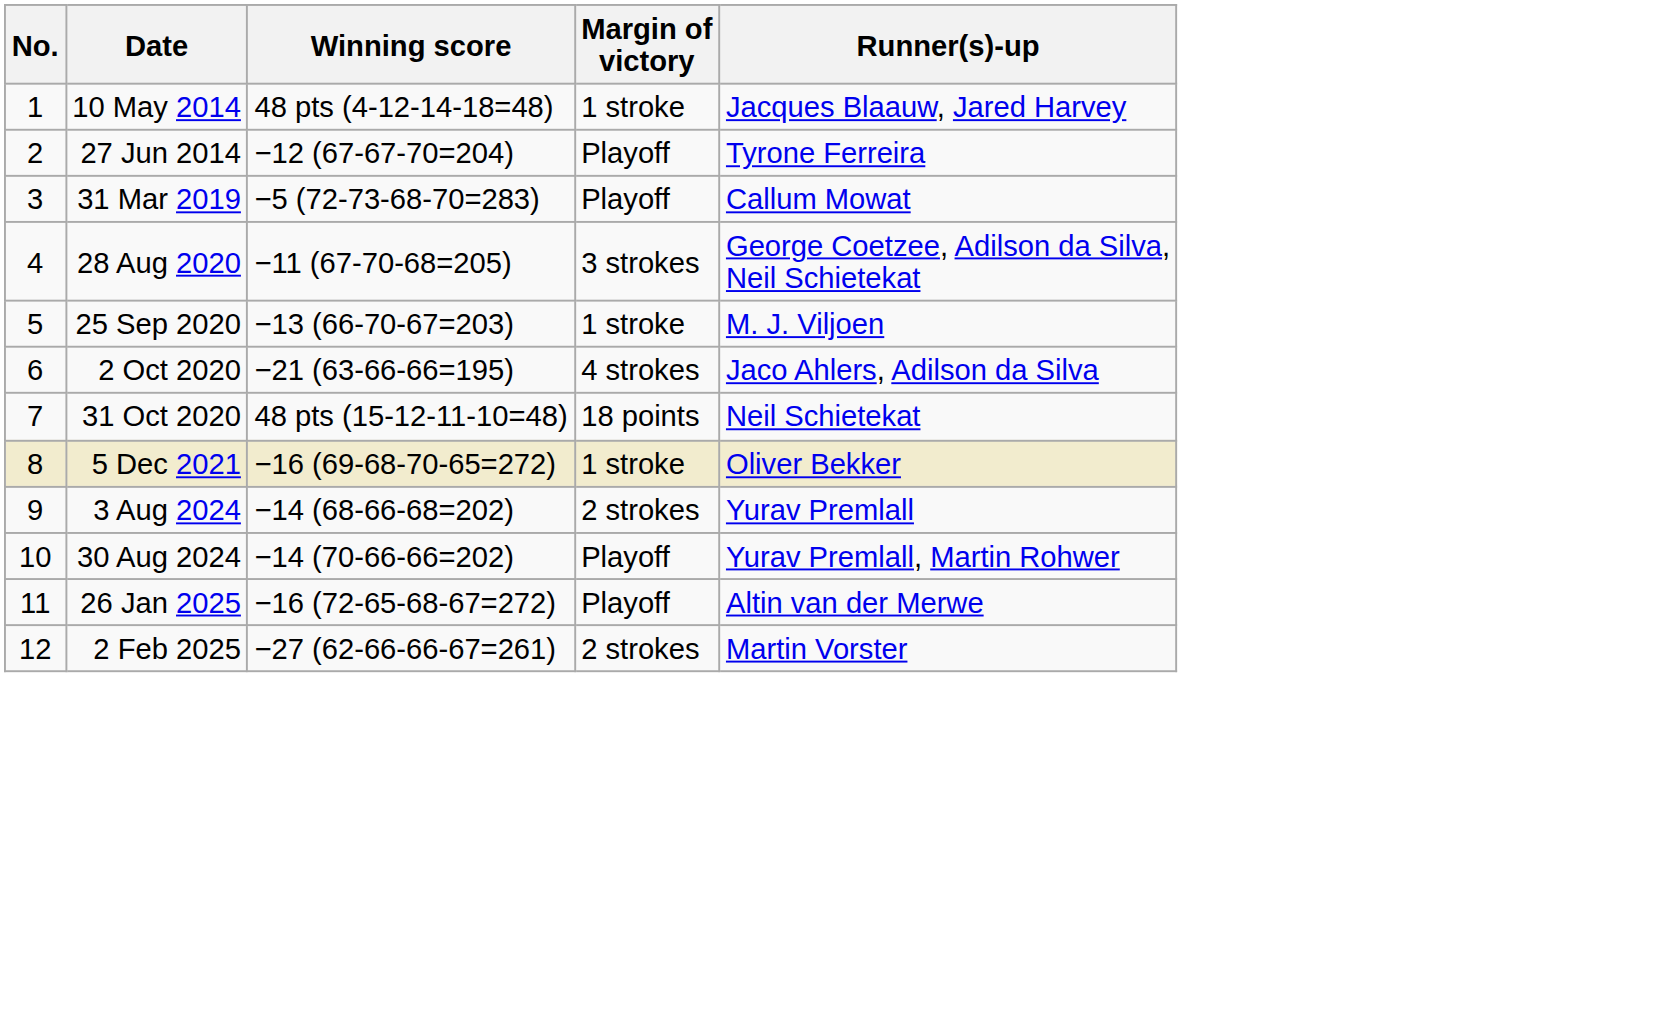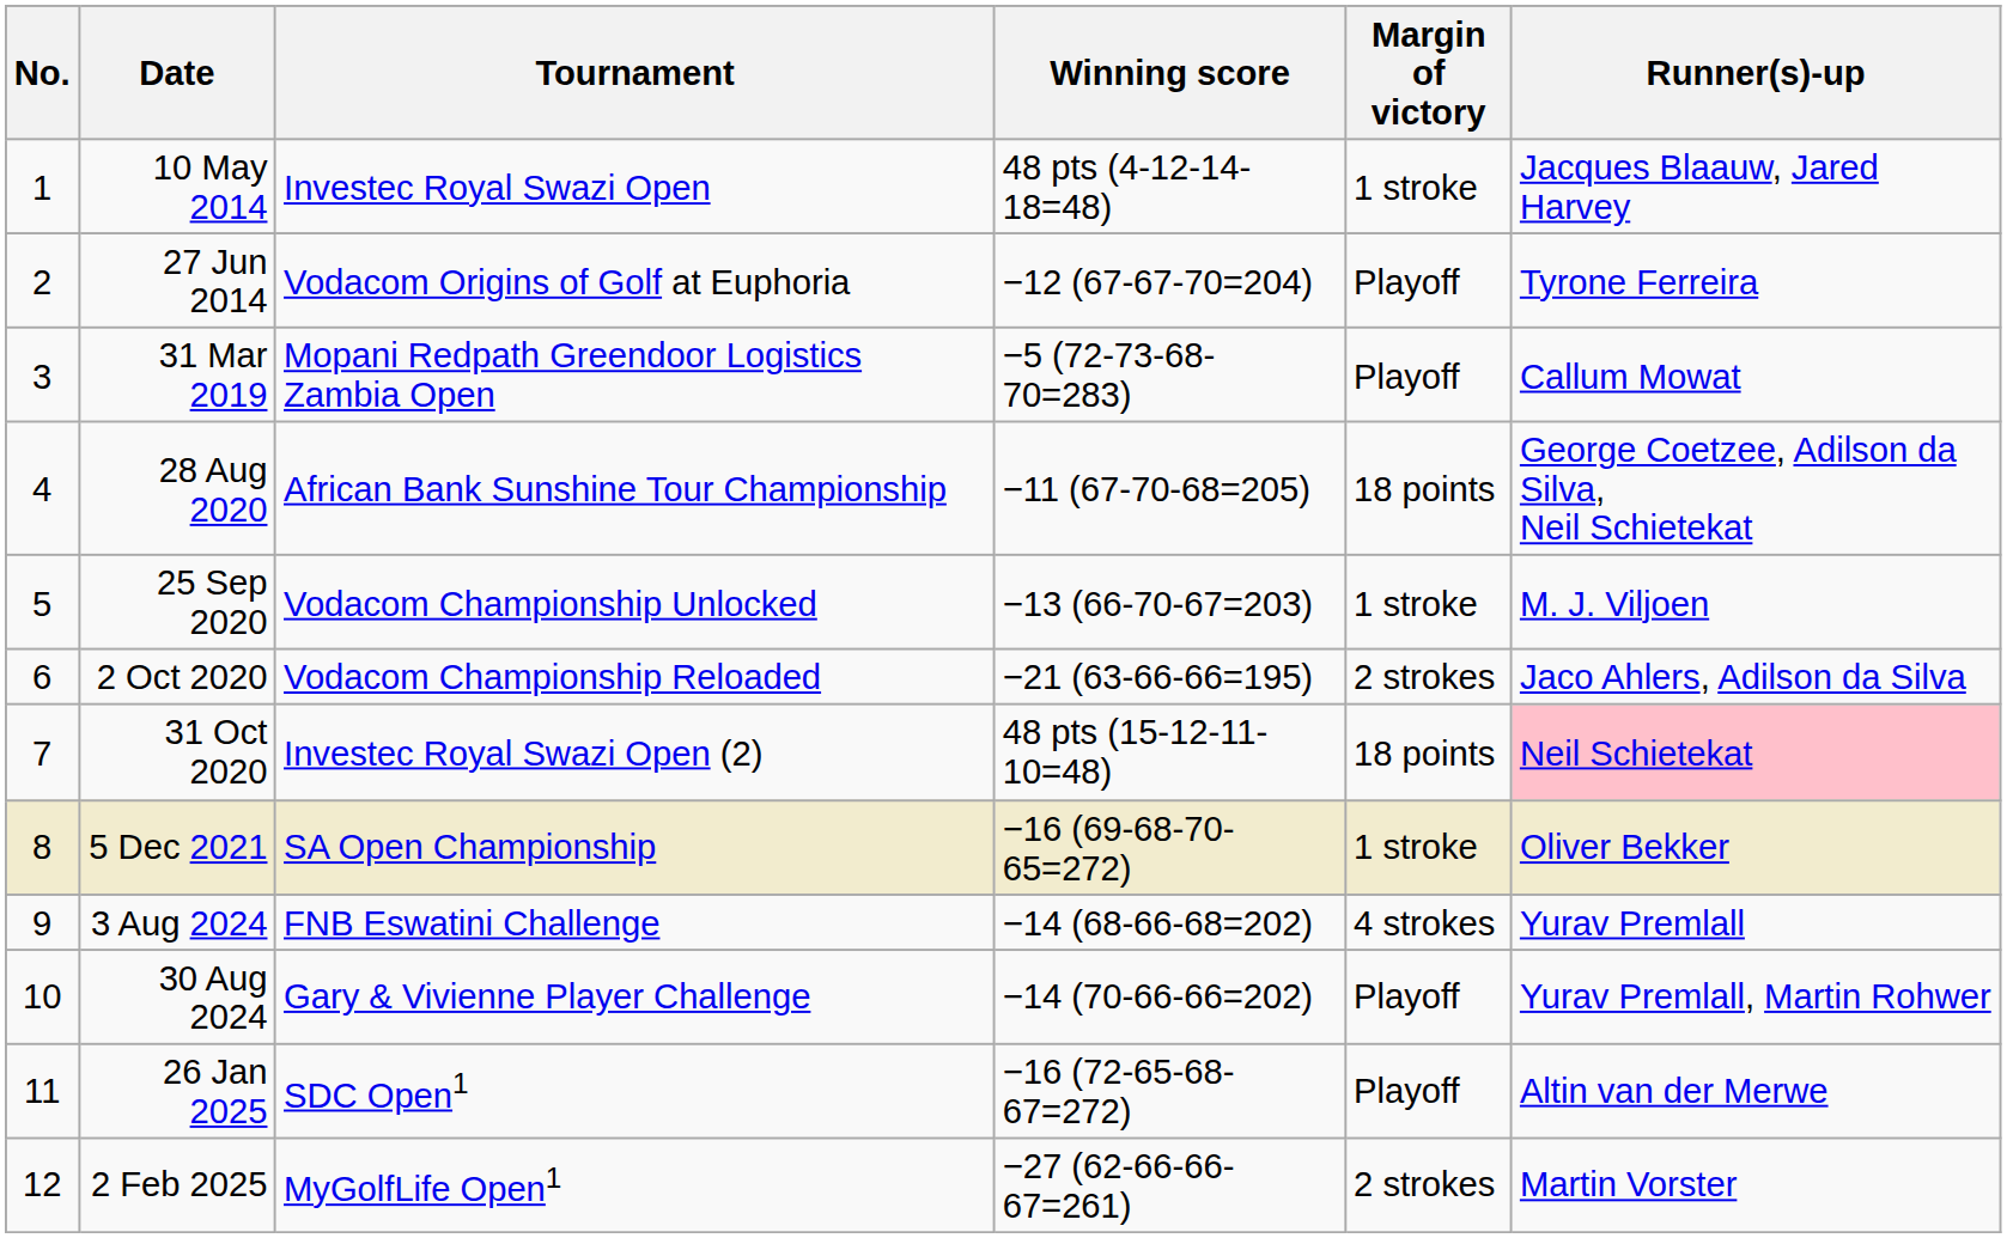+ column: Tournament | Investec Royal Swazi Open | Vodacom Origins of Golf at Euphoria | Mopani Redpath Greendoor Logistics Zambia Open | African Bank Sunshine Tour Championship | Vodacom Championship Unlocked | Vodacom Championship Reloaded | Investec Royal Swazi Open (2) | SA Open Championship | FNB Eswatini Challenge | Gary & Vivienne Player Challenge | SDC Open1 | MyGolfLife Open1
28 Aug 2020 | Margin of victory: 3 strokes -> 18 points
2 Oct 2020 | Margin of victory: 4 strokes -> 2 strokes
31 Oct 2020 | Runner(s)-up: no background -> pink background
3 Aug 2024 | Margin of victory: 2 strokes -> 4 strokes
